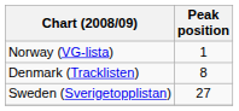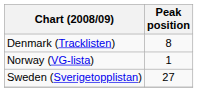rows swapped: Denmark (Tracklisten) <-> Norway (VG-lista)
